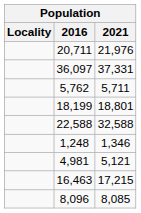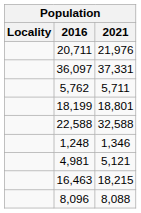16,463 | 2021: 17,215 -> 18,215
8,096 | 2021: 8,085 -> 8,088
